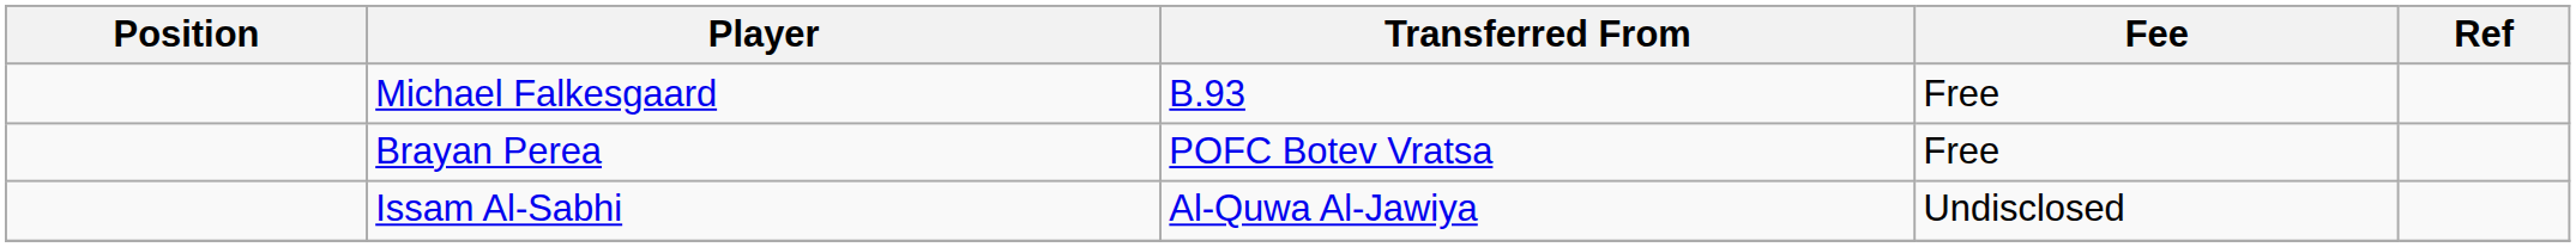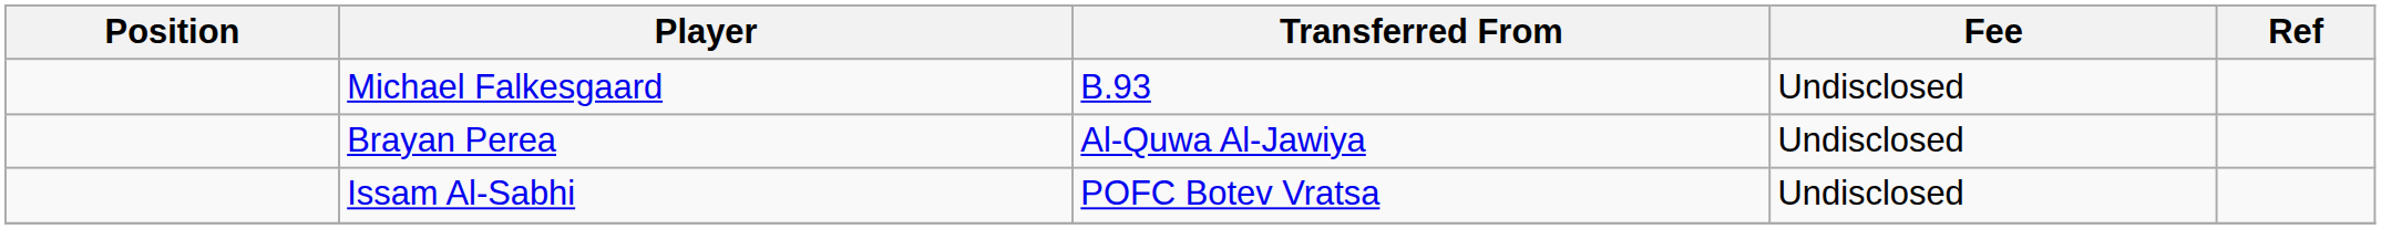Michael Falkesgaard | Fee: Free -> Undisclosed
Brayan Perea | Transferred From: POFC Botev Vratsa -> Al-Quwa Al-Jawiya
Brayan Perea | Fee: Free -> Undisclosed
Issam Al-Sabhi | Transferred From: Al-Quwa Al-Jawiya -> POFC Botev Vratsa
